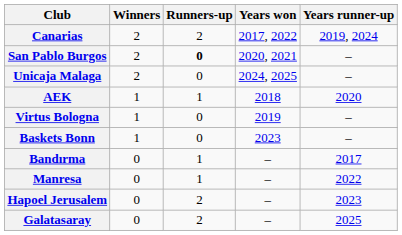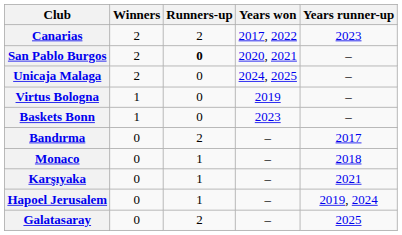Canarias | Years runner-up: 2019, 2024 -> 2023
- row: AEK | 1 | 1 | 2018 | 2020
Bandırma | Runners-up: 1 -> 2
+ row: Monaco | 0 | 1 | – | 2018
+ row: Karşıyaka | 0 | 1 | – | 2021
- row: Manresa | 0 | 1 | – | 2022
Hapoel Jerusalem | Runners-up: 2 -> 1
Hapoel Jerusalem | Years runner-up: 2023 -> 2019, 2024
